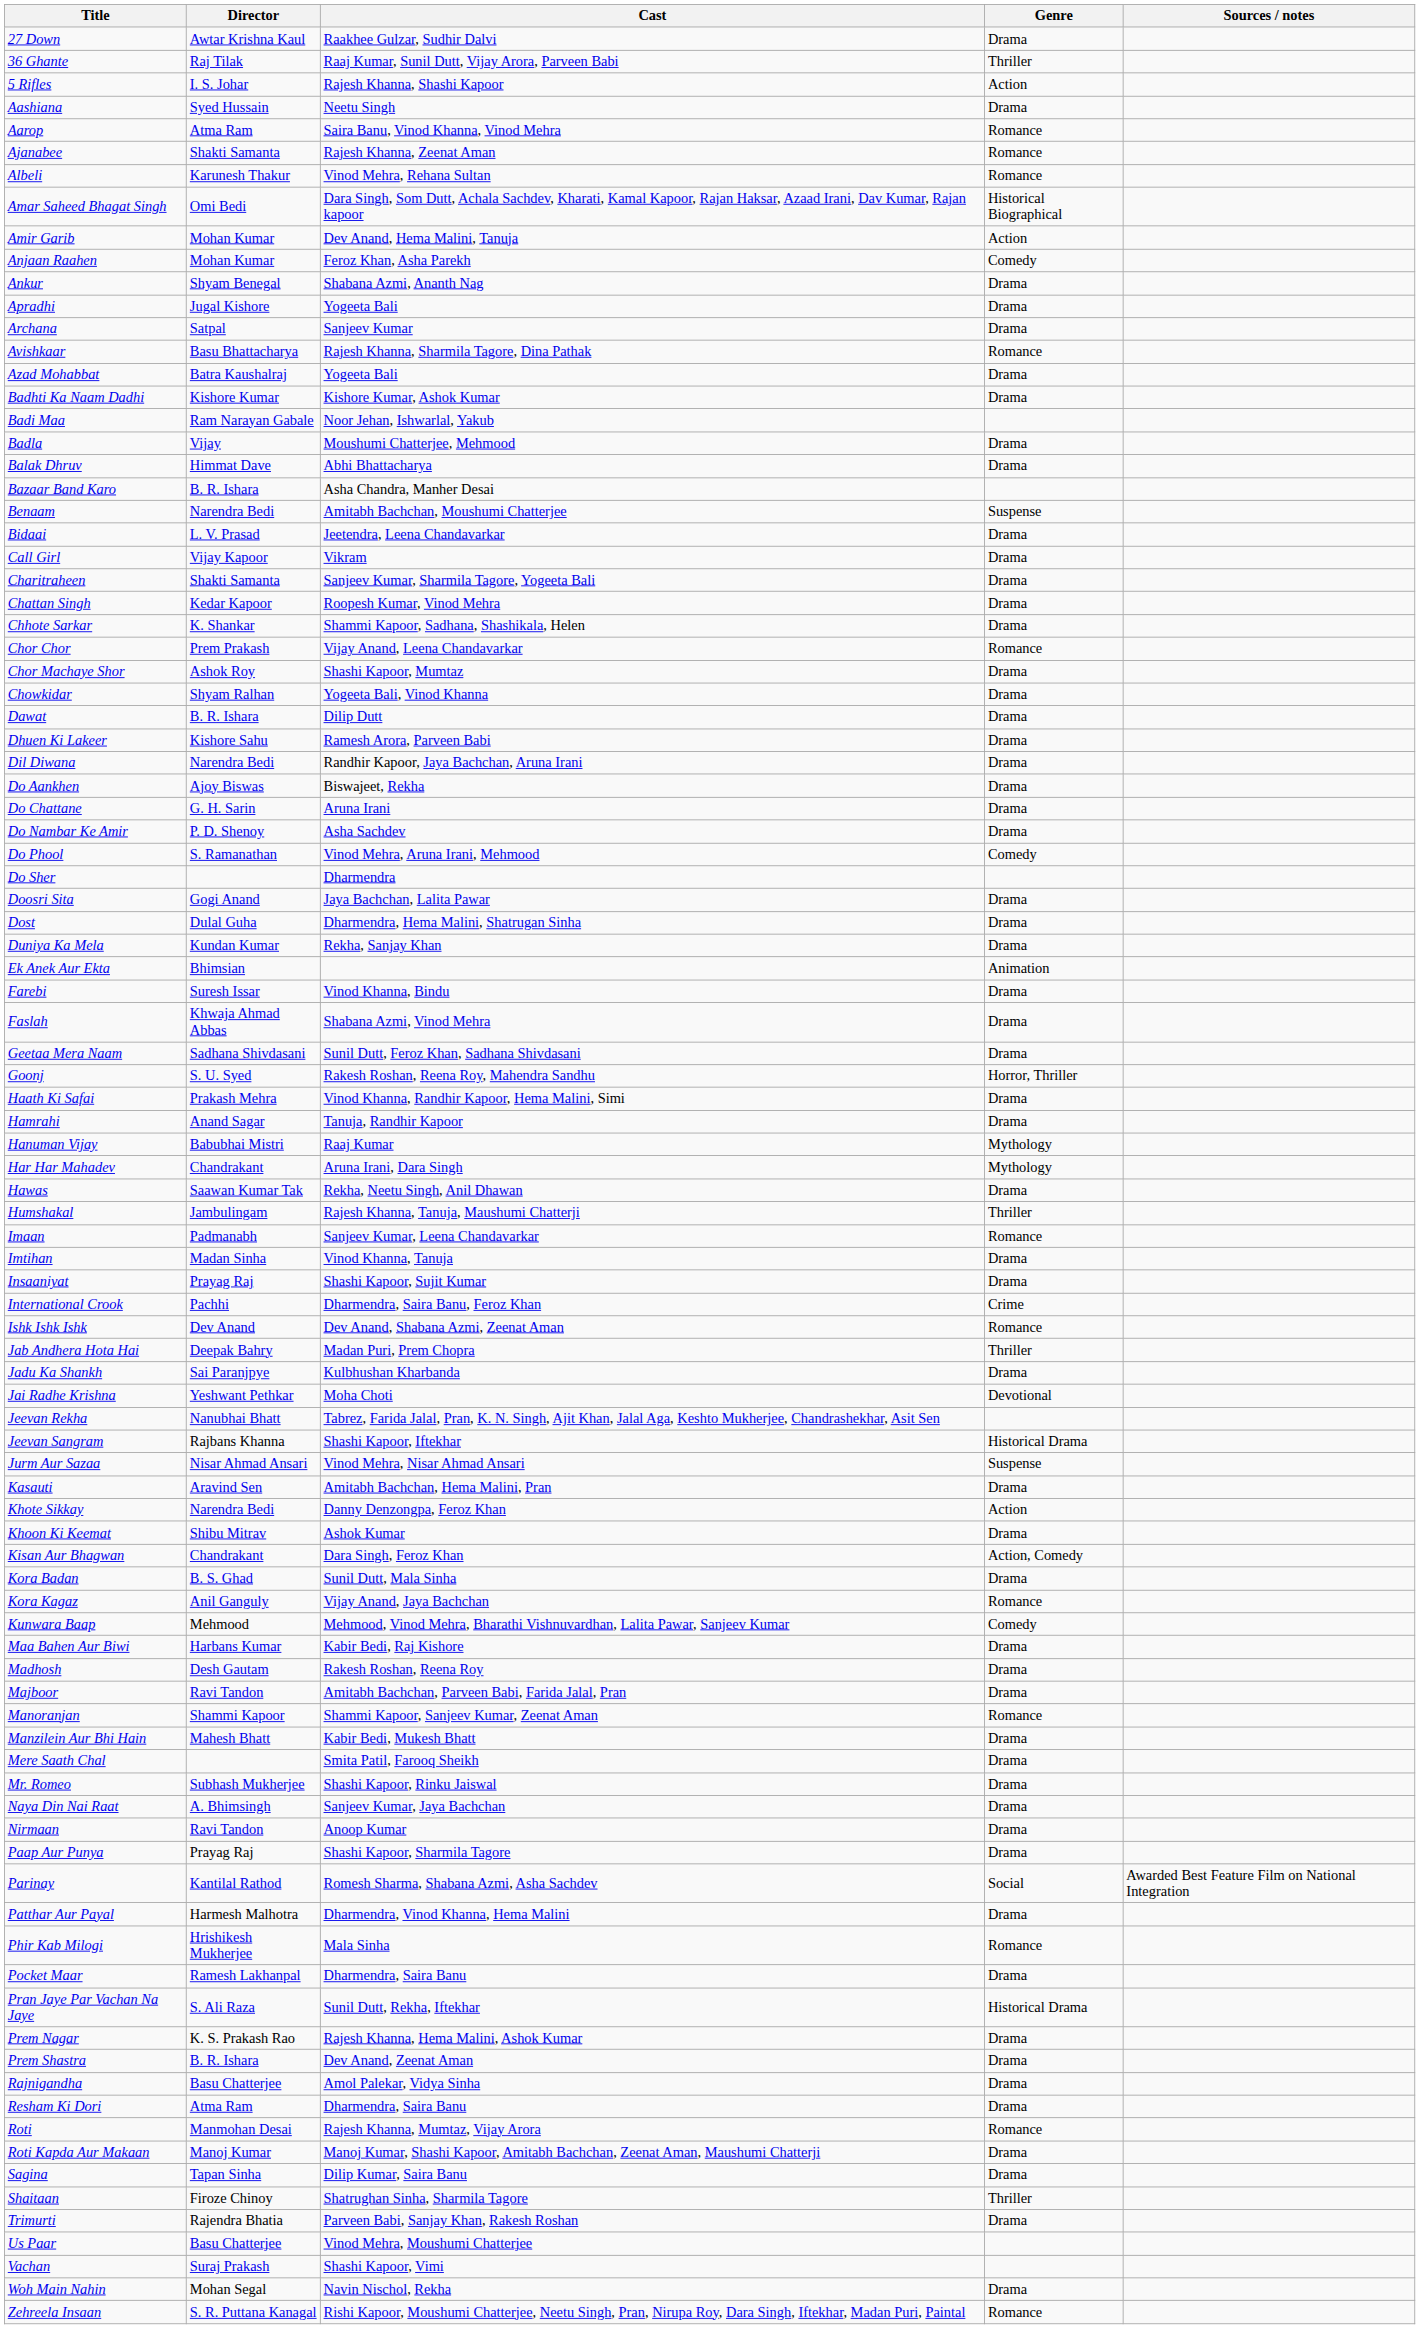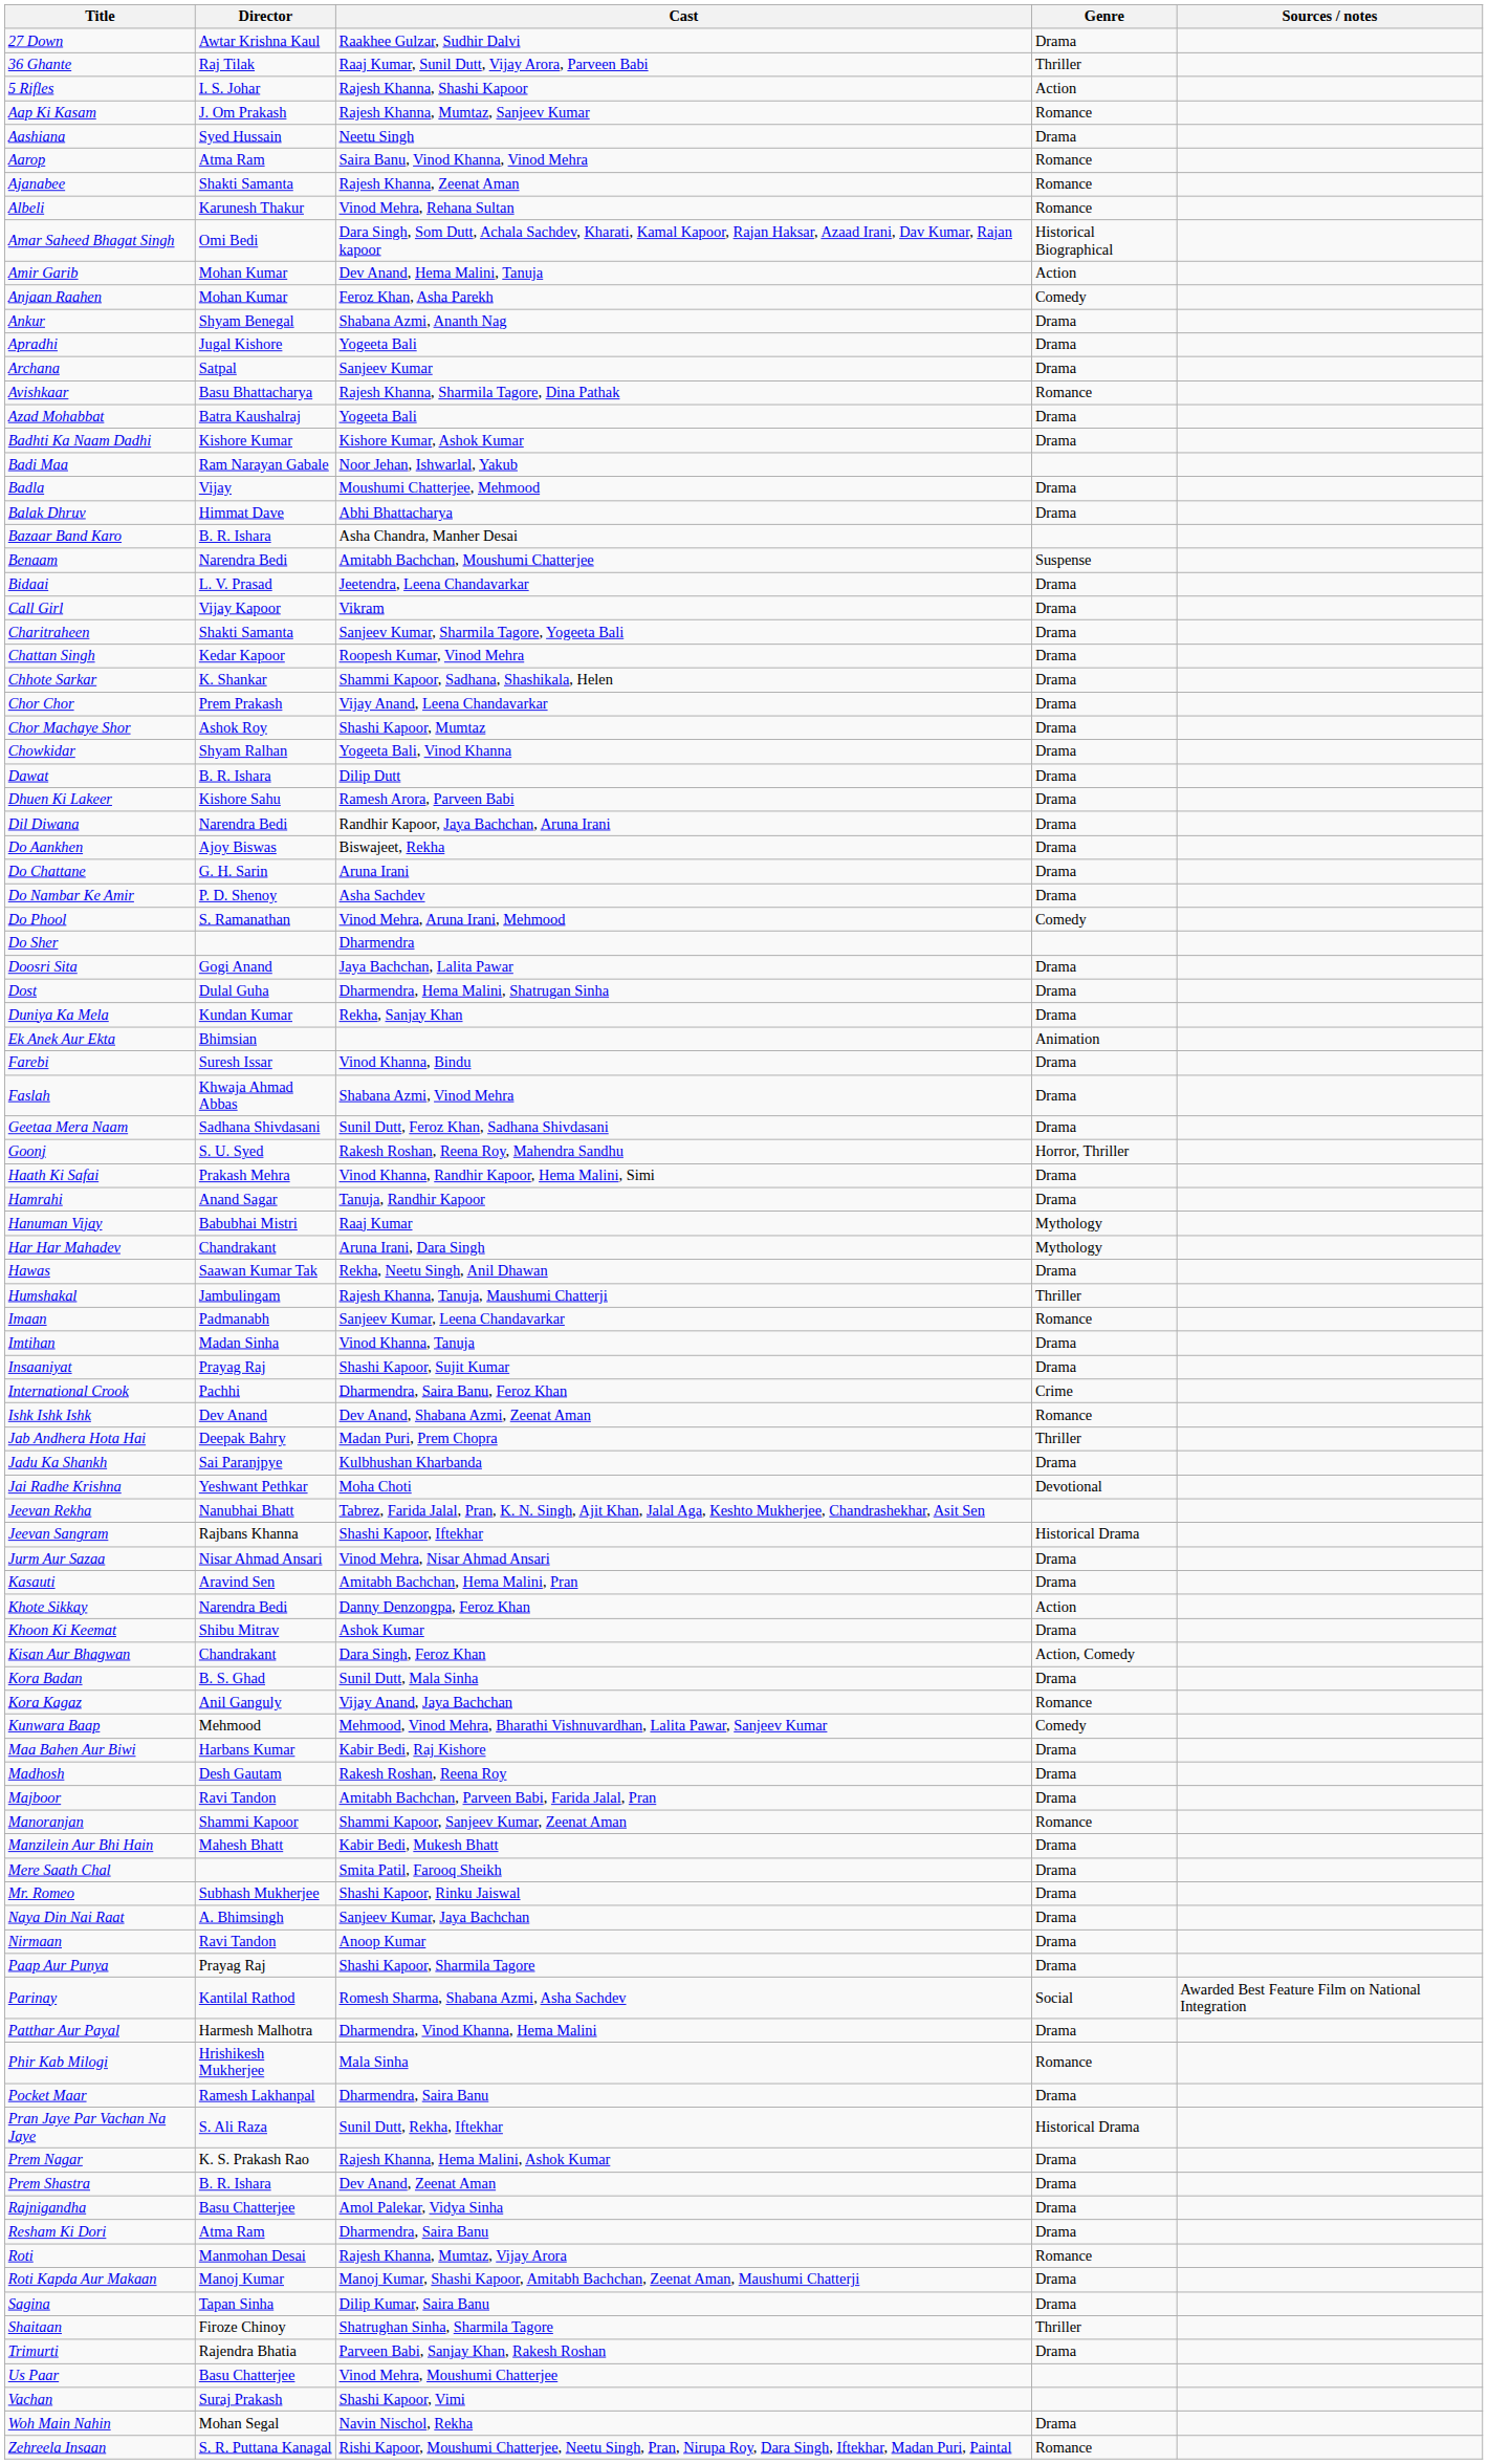+ row: Aap Ki Kasam | J. Om Prakash | Rajesh Khanna, Mumtaz, Sanjeev Kumar | Romance
Chor Chor | Genre: Romance -> Drama
Jurm Aur Sazaa | Genre: Suspense -> Drama
